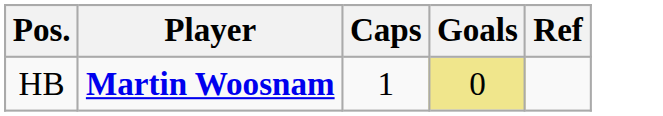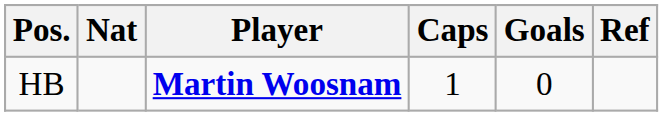+ column: Nat
HB | Goals: khaki background -> no background
